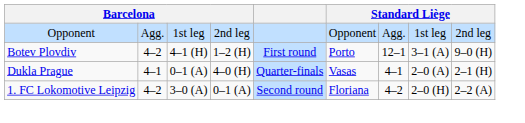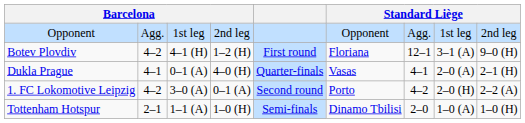Botev Plovdiv | column 6: Porto -> Floriana
1. FC Lokomotive Leipzig | column 6: Floriana -> Porto
+ row: Tottenham Hotspur | 2–1 | 1–1 (A) | 1–0 (H) | Semi-finals | Dinamo Tbilisi | 2–0 | 1–0 (A) | 1–0 (H)
